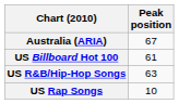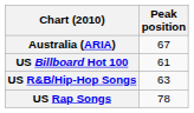US Rap Songs | Peak position: 10 -> 78
